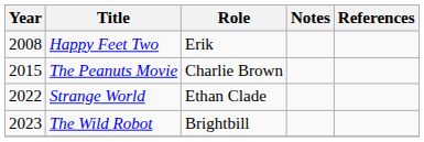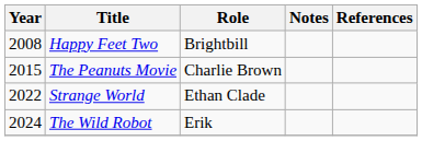Happy Feet Two | Role: Erik -> Brightbill
The Wild Robot | Year: 2023 -> 2024
The Wild Robot | Role: Brightbill -> Erik
